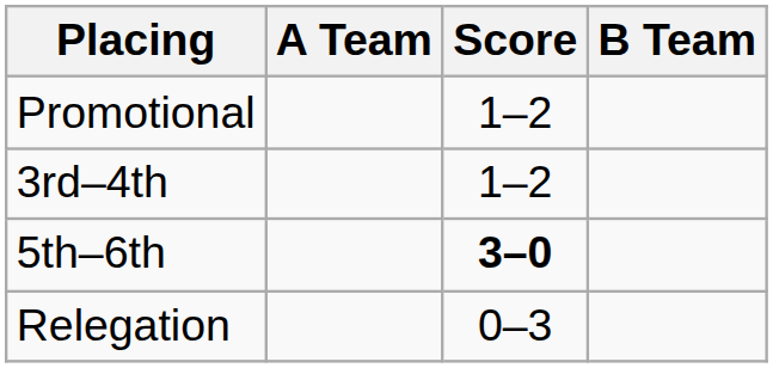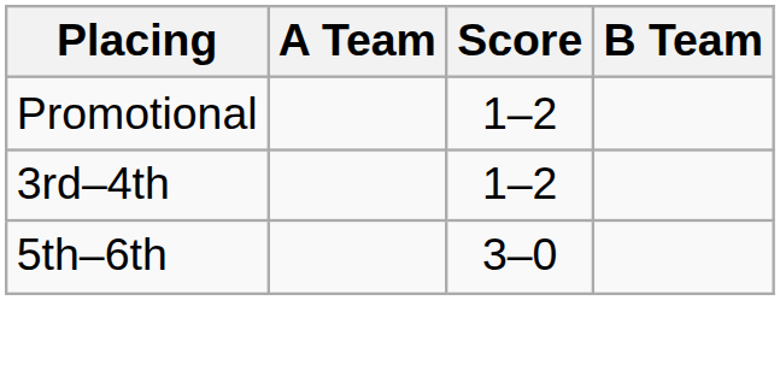5th–6th | Score: bold -> normal
- row: Relegation | 0–3
